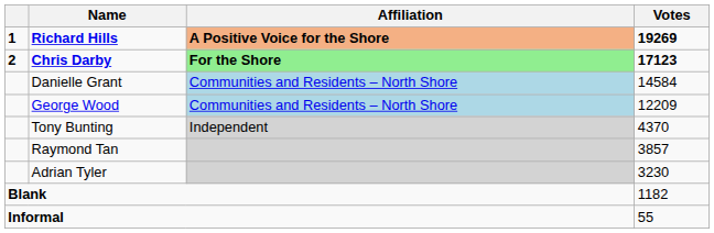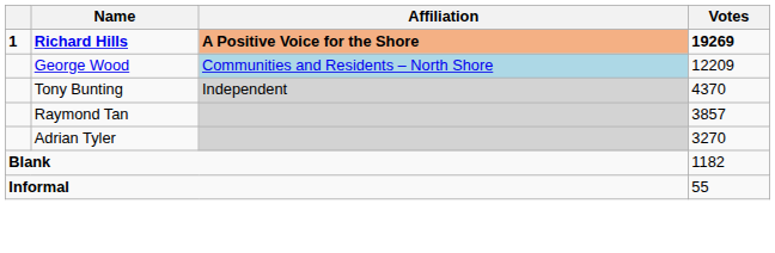- row: 2 | Chris Darby | For the Shore | 17123
- row: Danielle Grant | Communities and Residents – North Shore | 14584
Adrian Tyler | Votes: 3230 -> 3270
